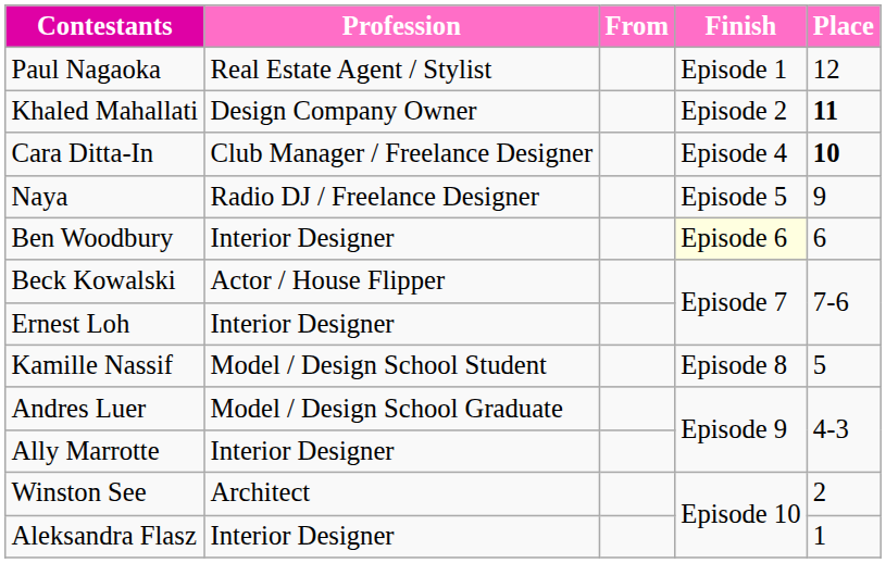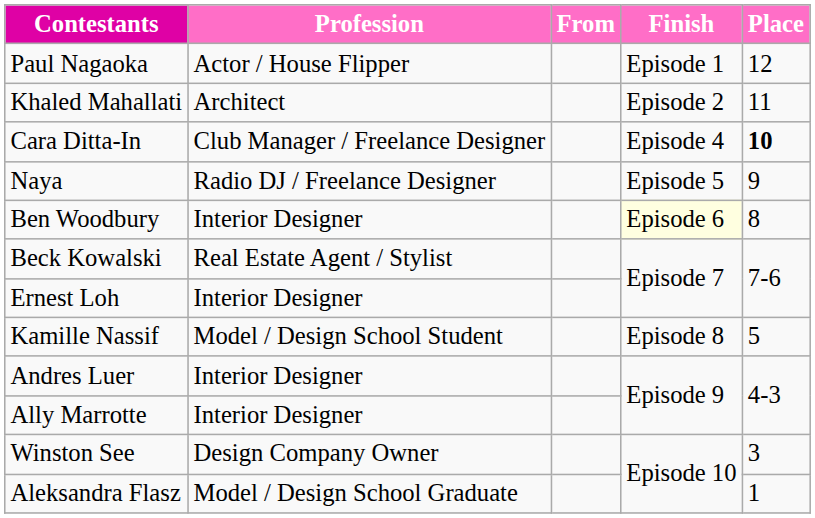Paul Nagaoka | Profession: Real Estate Agent / Stylist -> Actor / House Flipper
Khaled Mahallati | Profession: Design Company Owner -> Architect
Khaled Mahallati | Place: bold -> normal
Ben Woodbury | Place: 6 -> 8
Beck Kowalski | Profession: Actor / House Flipper -> Real Estate Agent / Stylist
Andres Luer | Profession: Model / Design School Graduate -> Interior Designer
Winston See | Profession: Architect -> Design Company Owner
Winston See | Place: 2 -> 3
Aleksandra Flasz | Profession: Interior Designer -> Model / Design School Graduate
